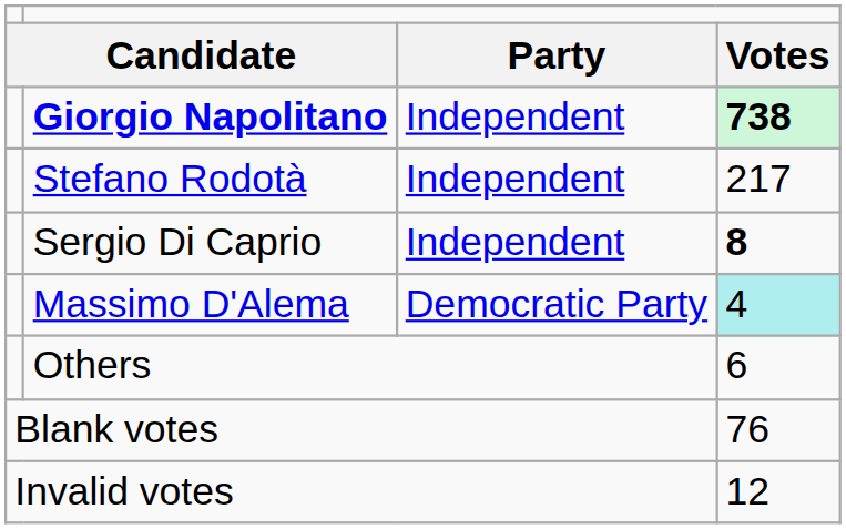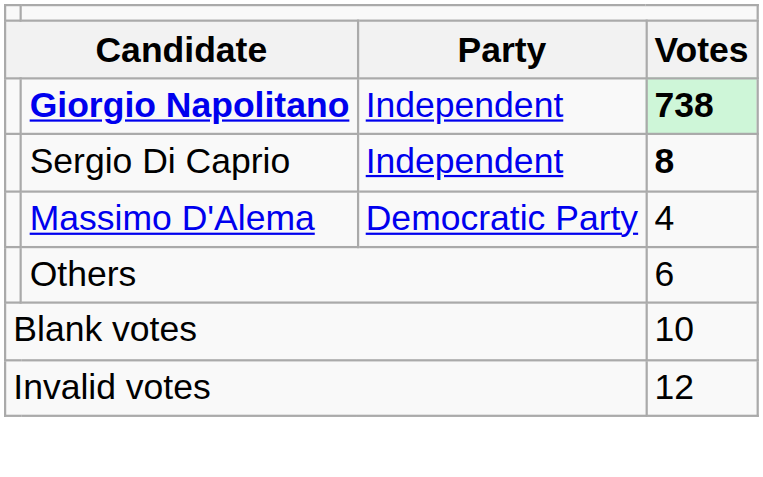- row: Stefano Rodotà | Independent | 217
Massimo D'Alema | column 4: paleturquoise background -> no background
Blank votes | column 4: 76 -> 10
